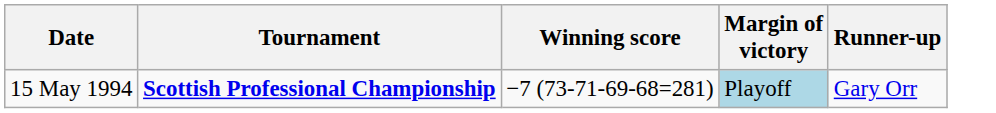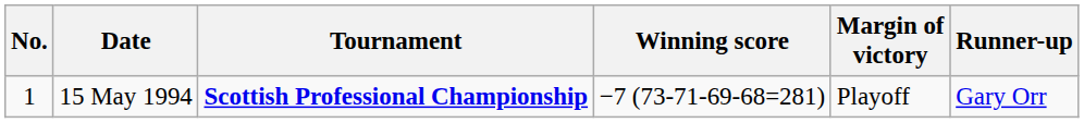+ column: No. | 1
15 May 1994 | Margin of victory: lightblue background -> no background
